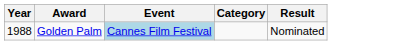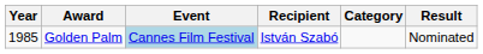+ column: Recipient | István Szabó
Golden Palm | Year: 1988 -> 1985
